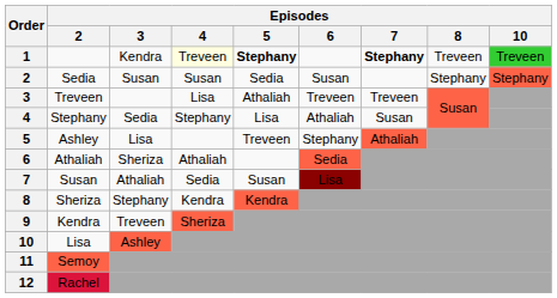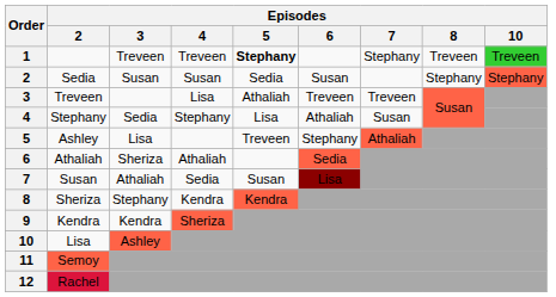1 | Episodes / 3: Kendra -> Treveen
1 | Episodes / 4: lightyellow background -> no background
1 | Episodes / 7: bold -> normal
9 | Episodes / 3: Treveen -> Kendra
